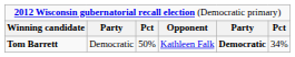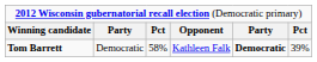Tom Barrett | column 3: 50% -> 58%
Tom Barrett | column 6: 34% -> 39%
